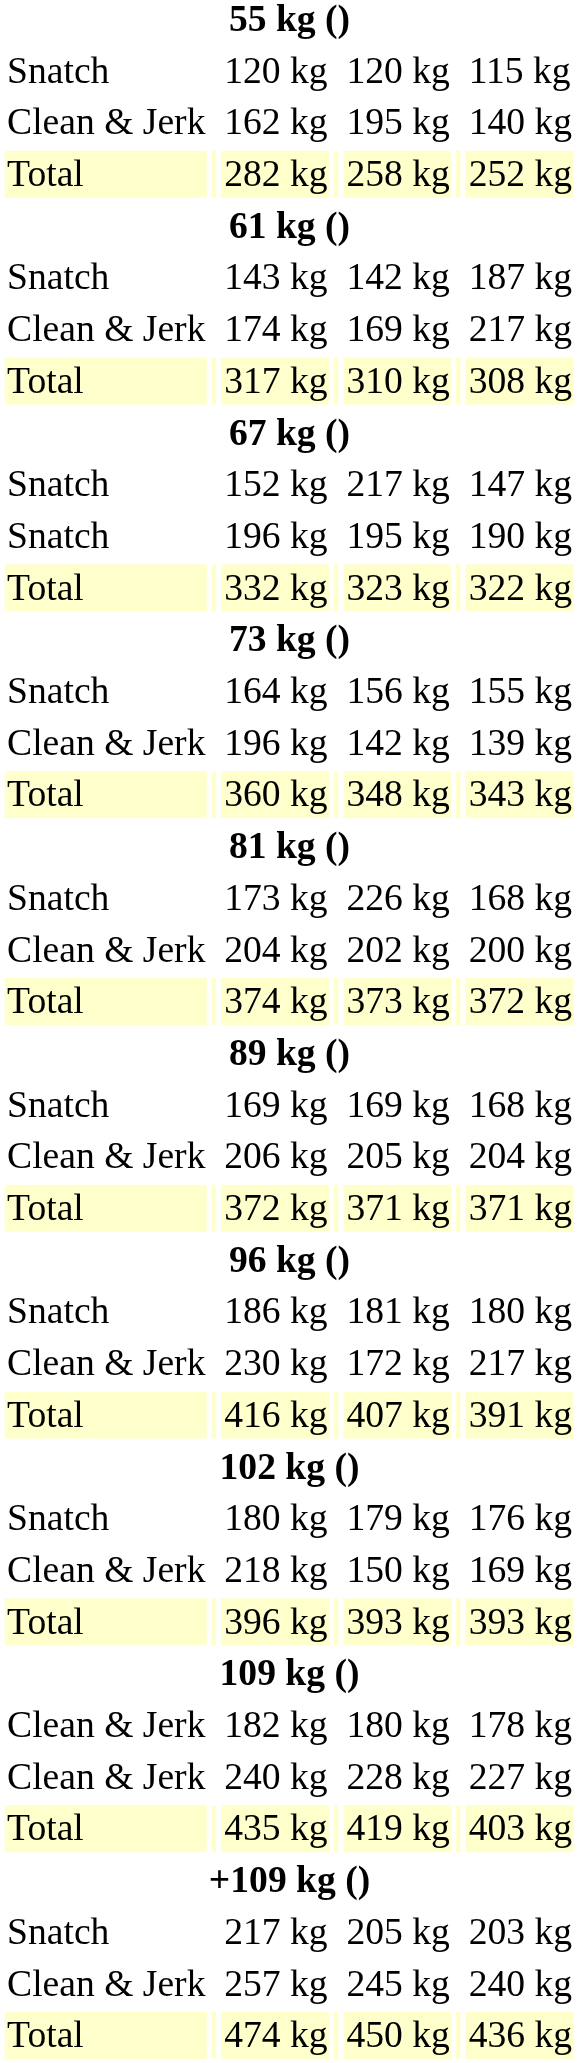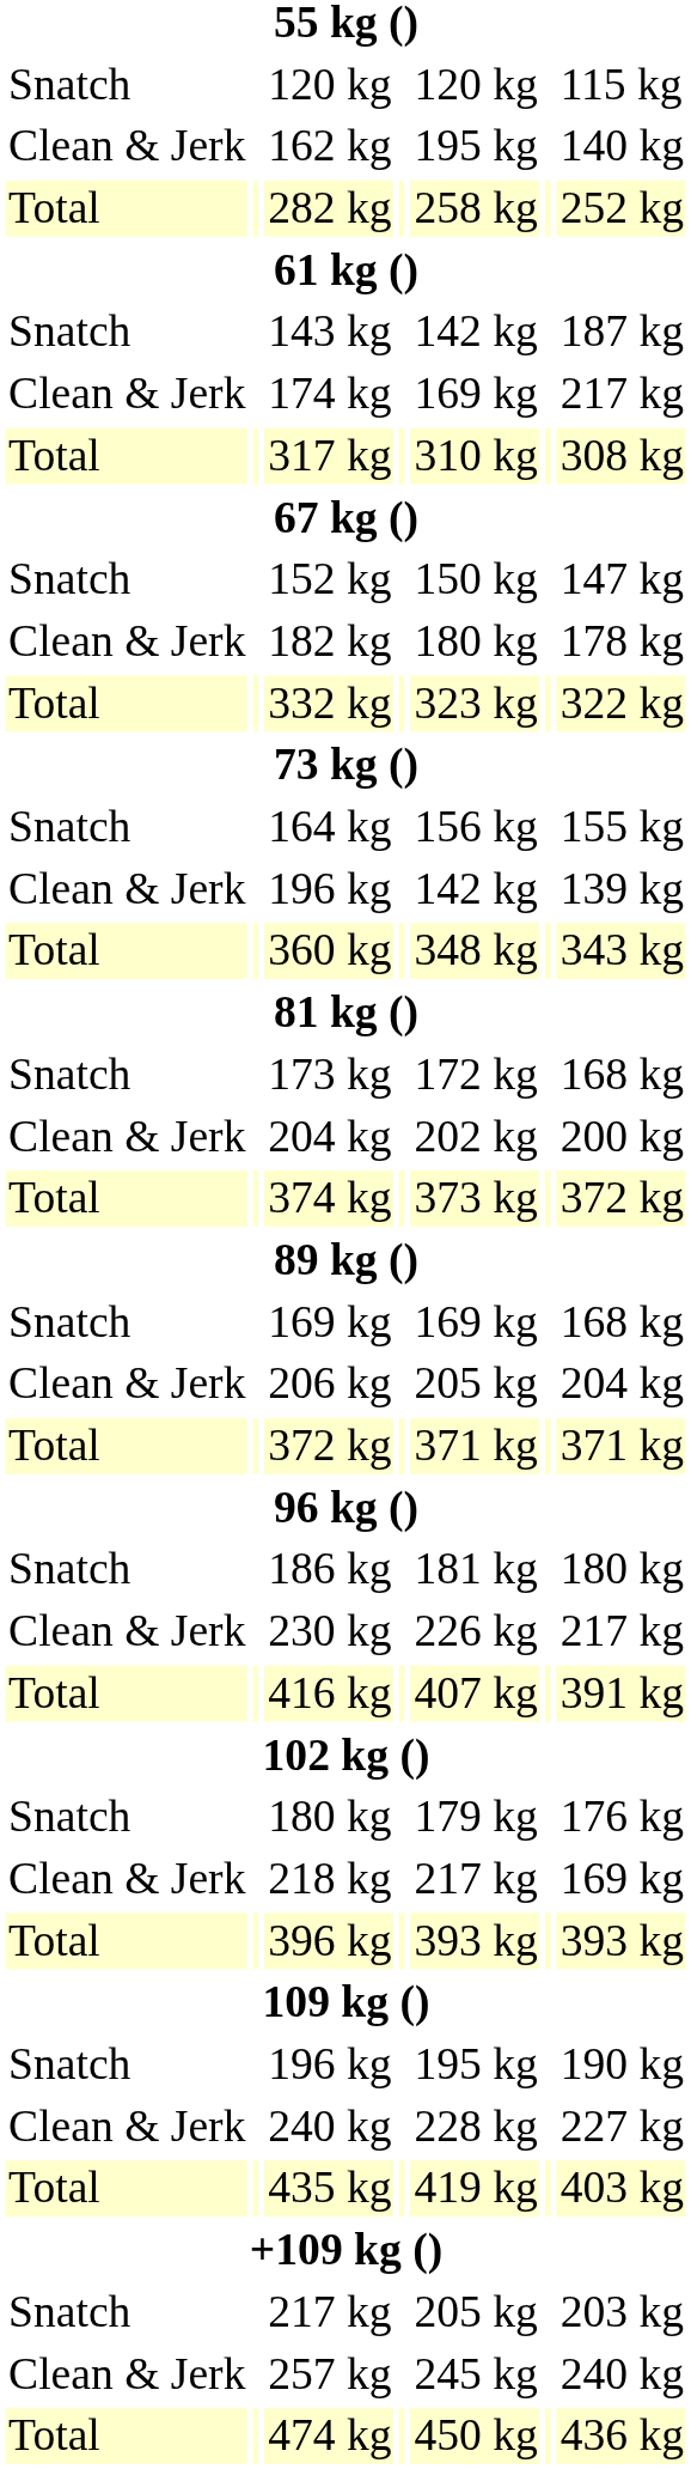152 kg | column 5: 217 kg -> 150 kg
rows swapped: 182 kg <-> Snatch / 196 kg
173 kg | column 5: 226 kg -> 172 kg
230 kg | column 5: 172 kg -> 226 kg
218 kg | column 5: 150 kg -> 217 kg
